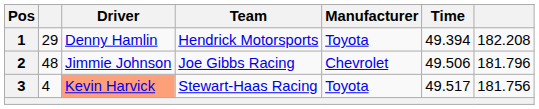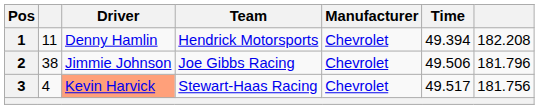1 | column 2: 29 -> 11
1 | Manufacturer: Toyota -> Chevrolet
2 | column 2: 48 -> 38
3 | Manufacturer: Toyota -> Chevrolet
